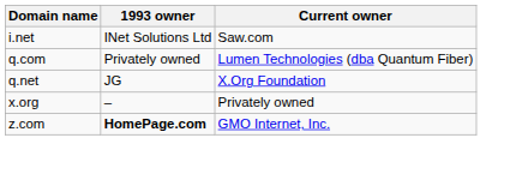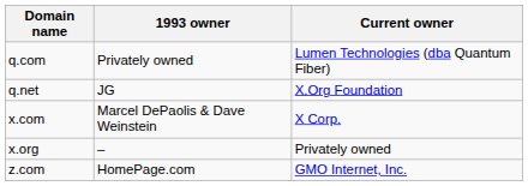- row: i.net | INet Solutions Ltd | Saw.com
+ row: x.com | Marcel DePaolis & Dave Weinstein | X Corp.
z.com | 1993 owner: bold -> normal
